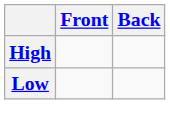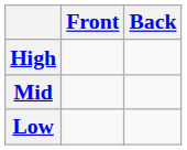+ row: Mid
